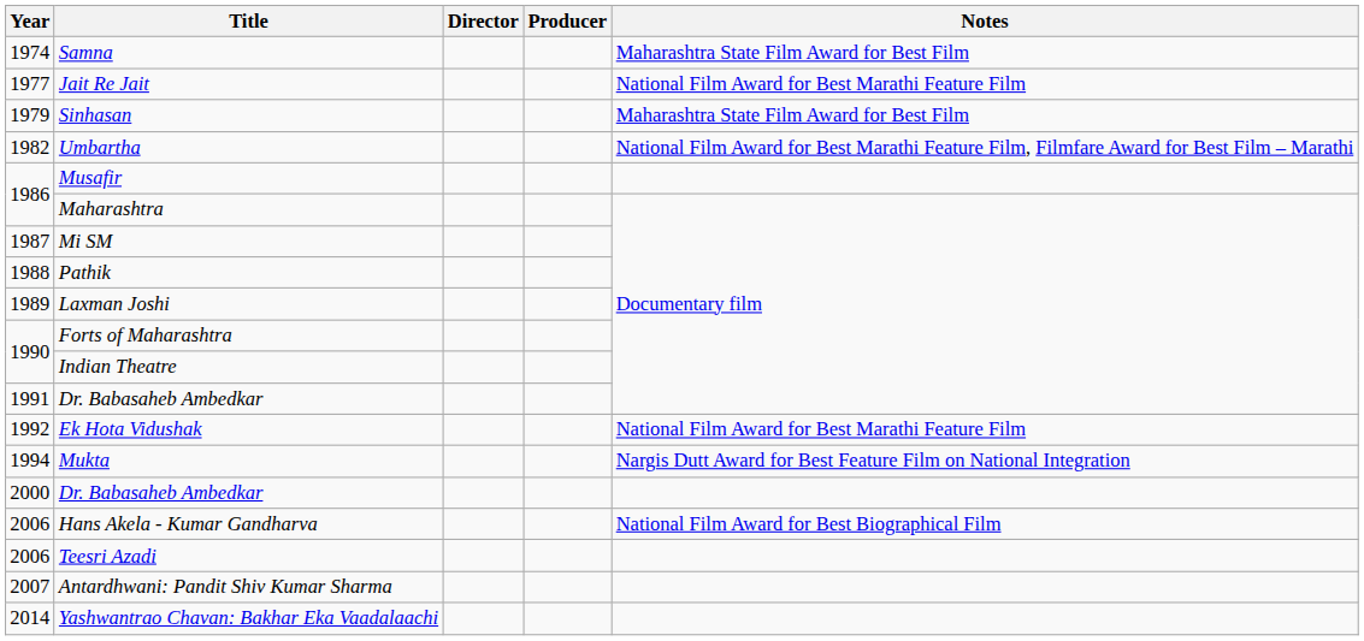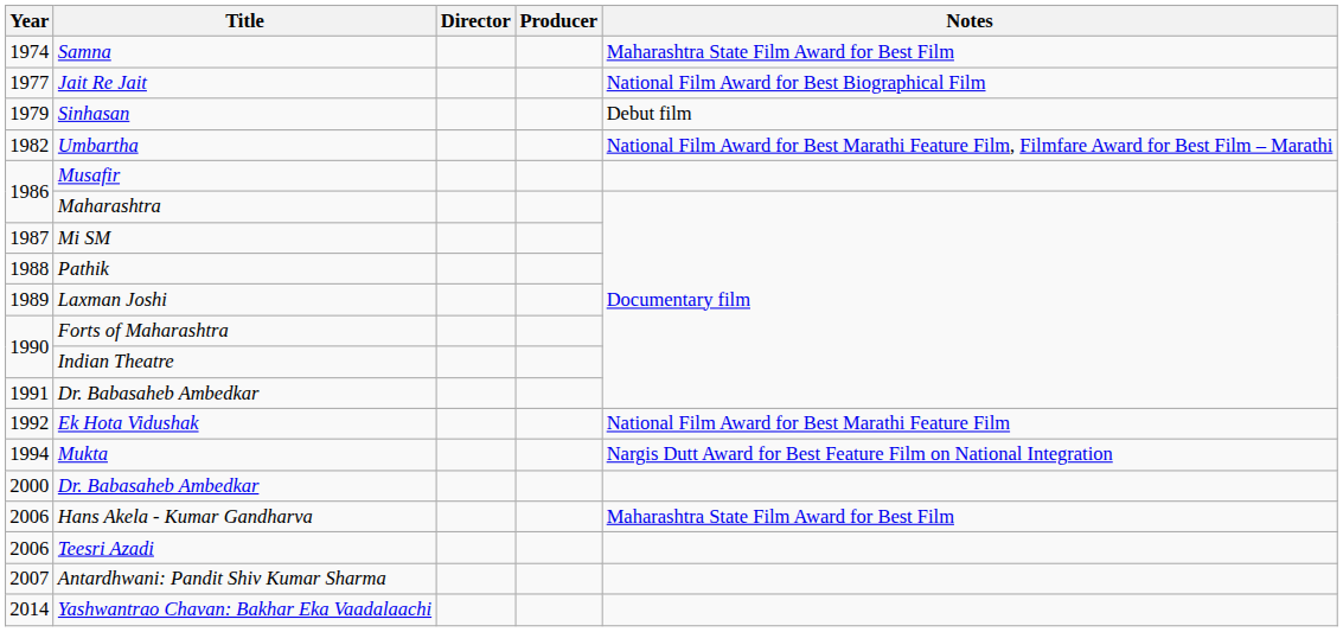Jait Re Jait | Notes: National Film Award for Best Marathi Feature Film -> National Film Award for Best Biographical Film
Sinhasan | Notes: Maharashtra State Film Award for Best Film -> Debut film
Hans Akela - Kumar Gandharva | Notes: National Film Award for Best Biographical Film -> Maharashtra State Film Award for Best Film
